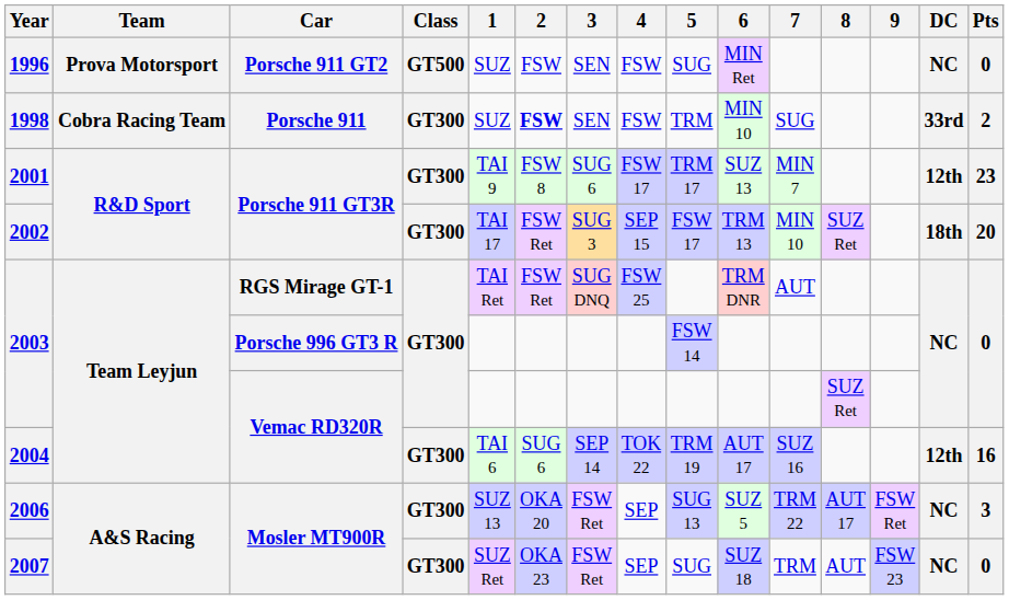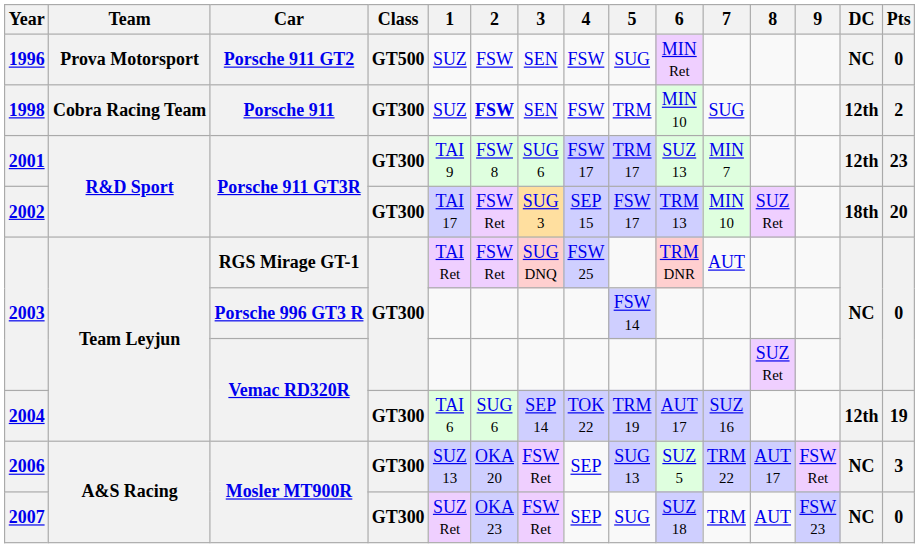1998 | DC: 33rd -> 12th
2004 | Pts: 16 -> 19
